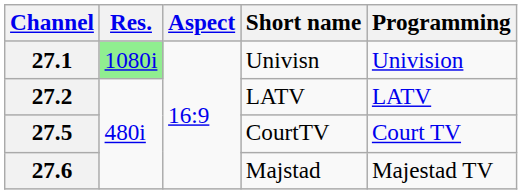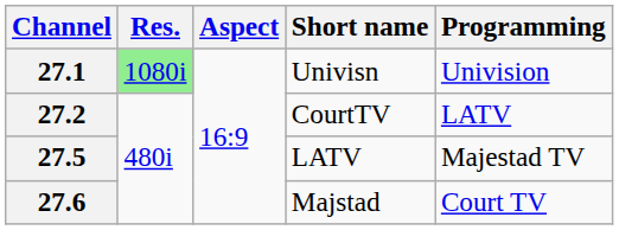27.2 | Short name: LATV -> CourtTV
27.5 | Short name: CourtTV -> LATV
27.5 | Programming: Court TV -> Majestad TV
27.6 | Programming: Majestad TV -> Court TV
